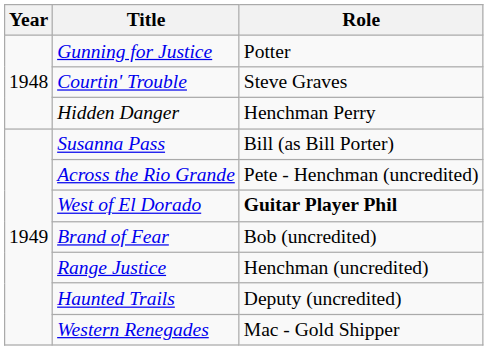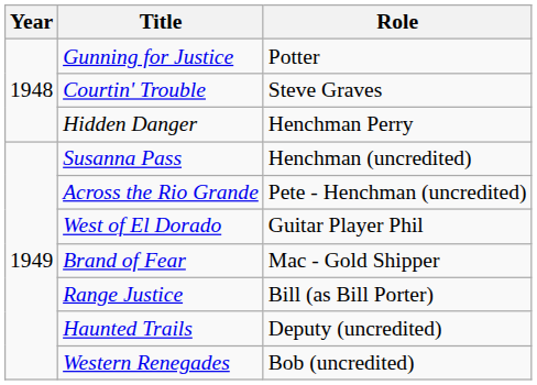Susanna Pass | Role: Bill (as Bill Porter) -> Henchman (uncredited)
West of El Dorado | Role: bold -> normal
Brand of Fear | Role: Bob (uncredited) -> Mac - Gold Shipper
Range Justice | Role: Henchman (uncredited) -> Bill (as Bill Porter)
Western Renegades | Role: Mac - Gold Shipper -> Bob (uncredited)
